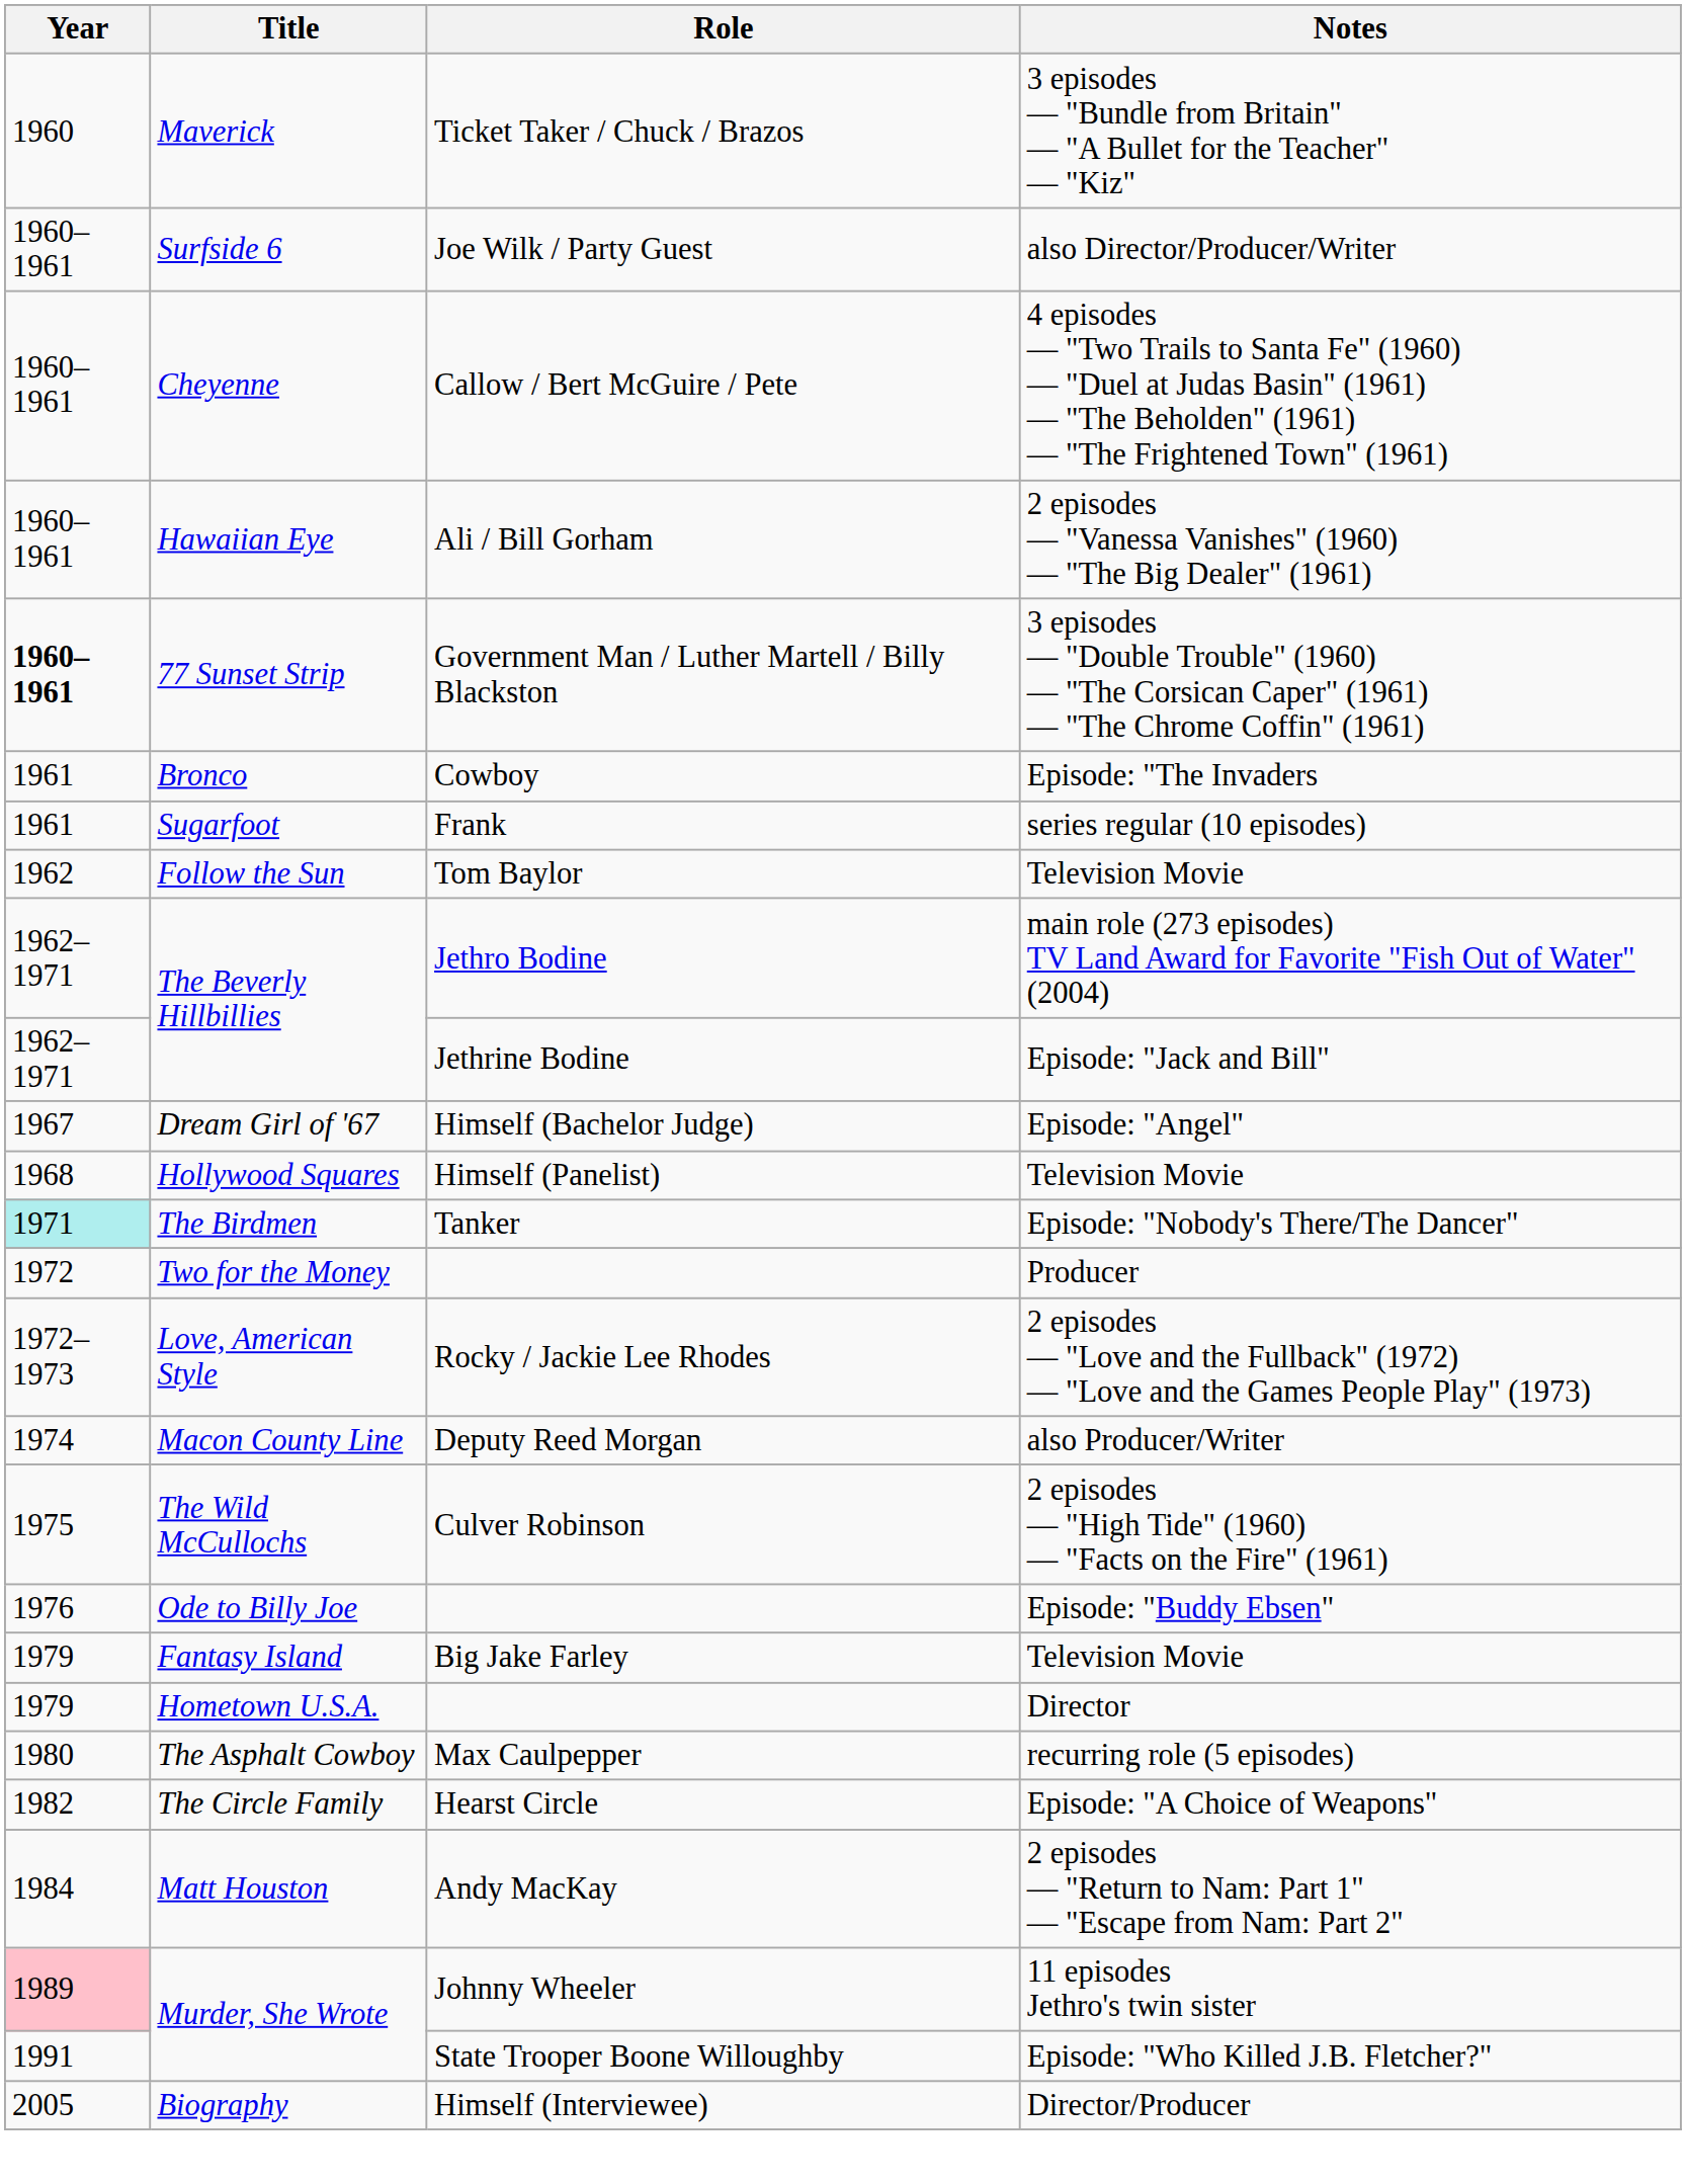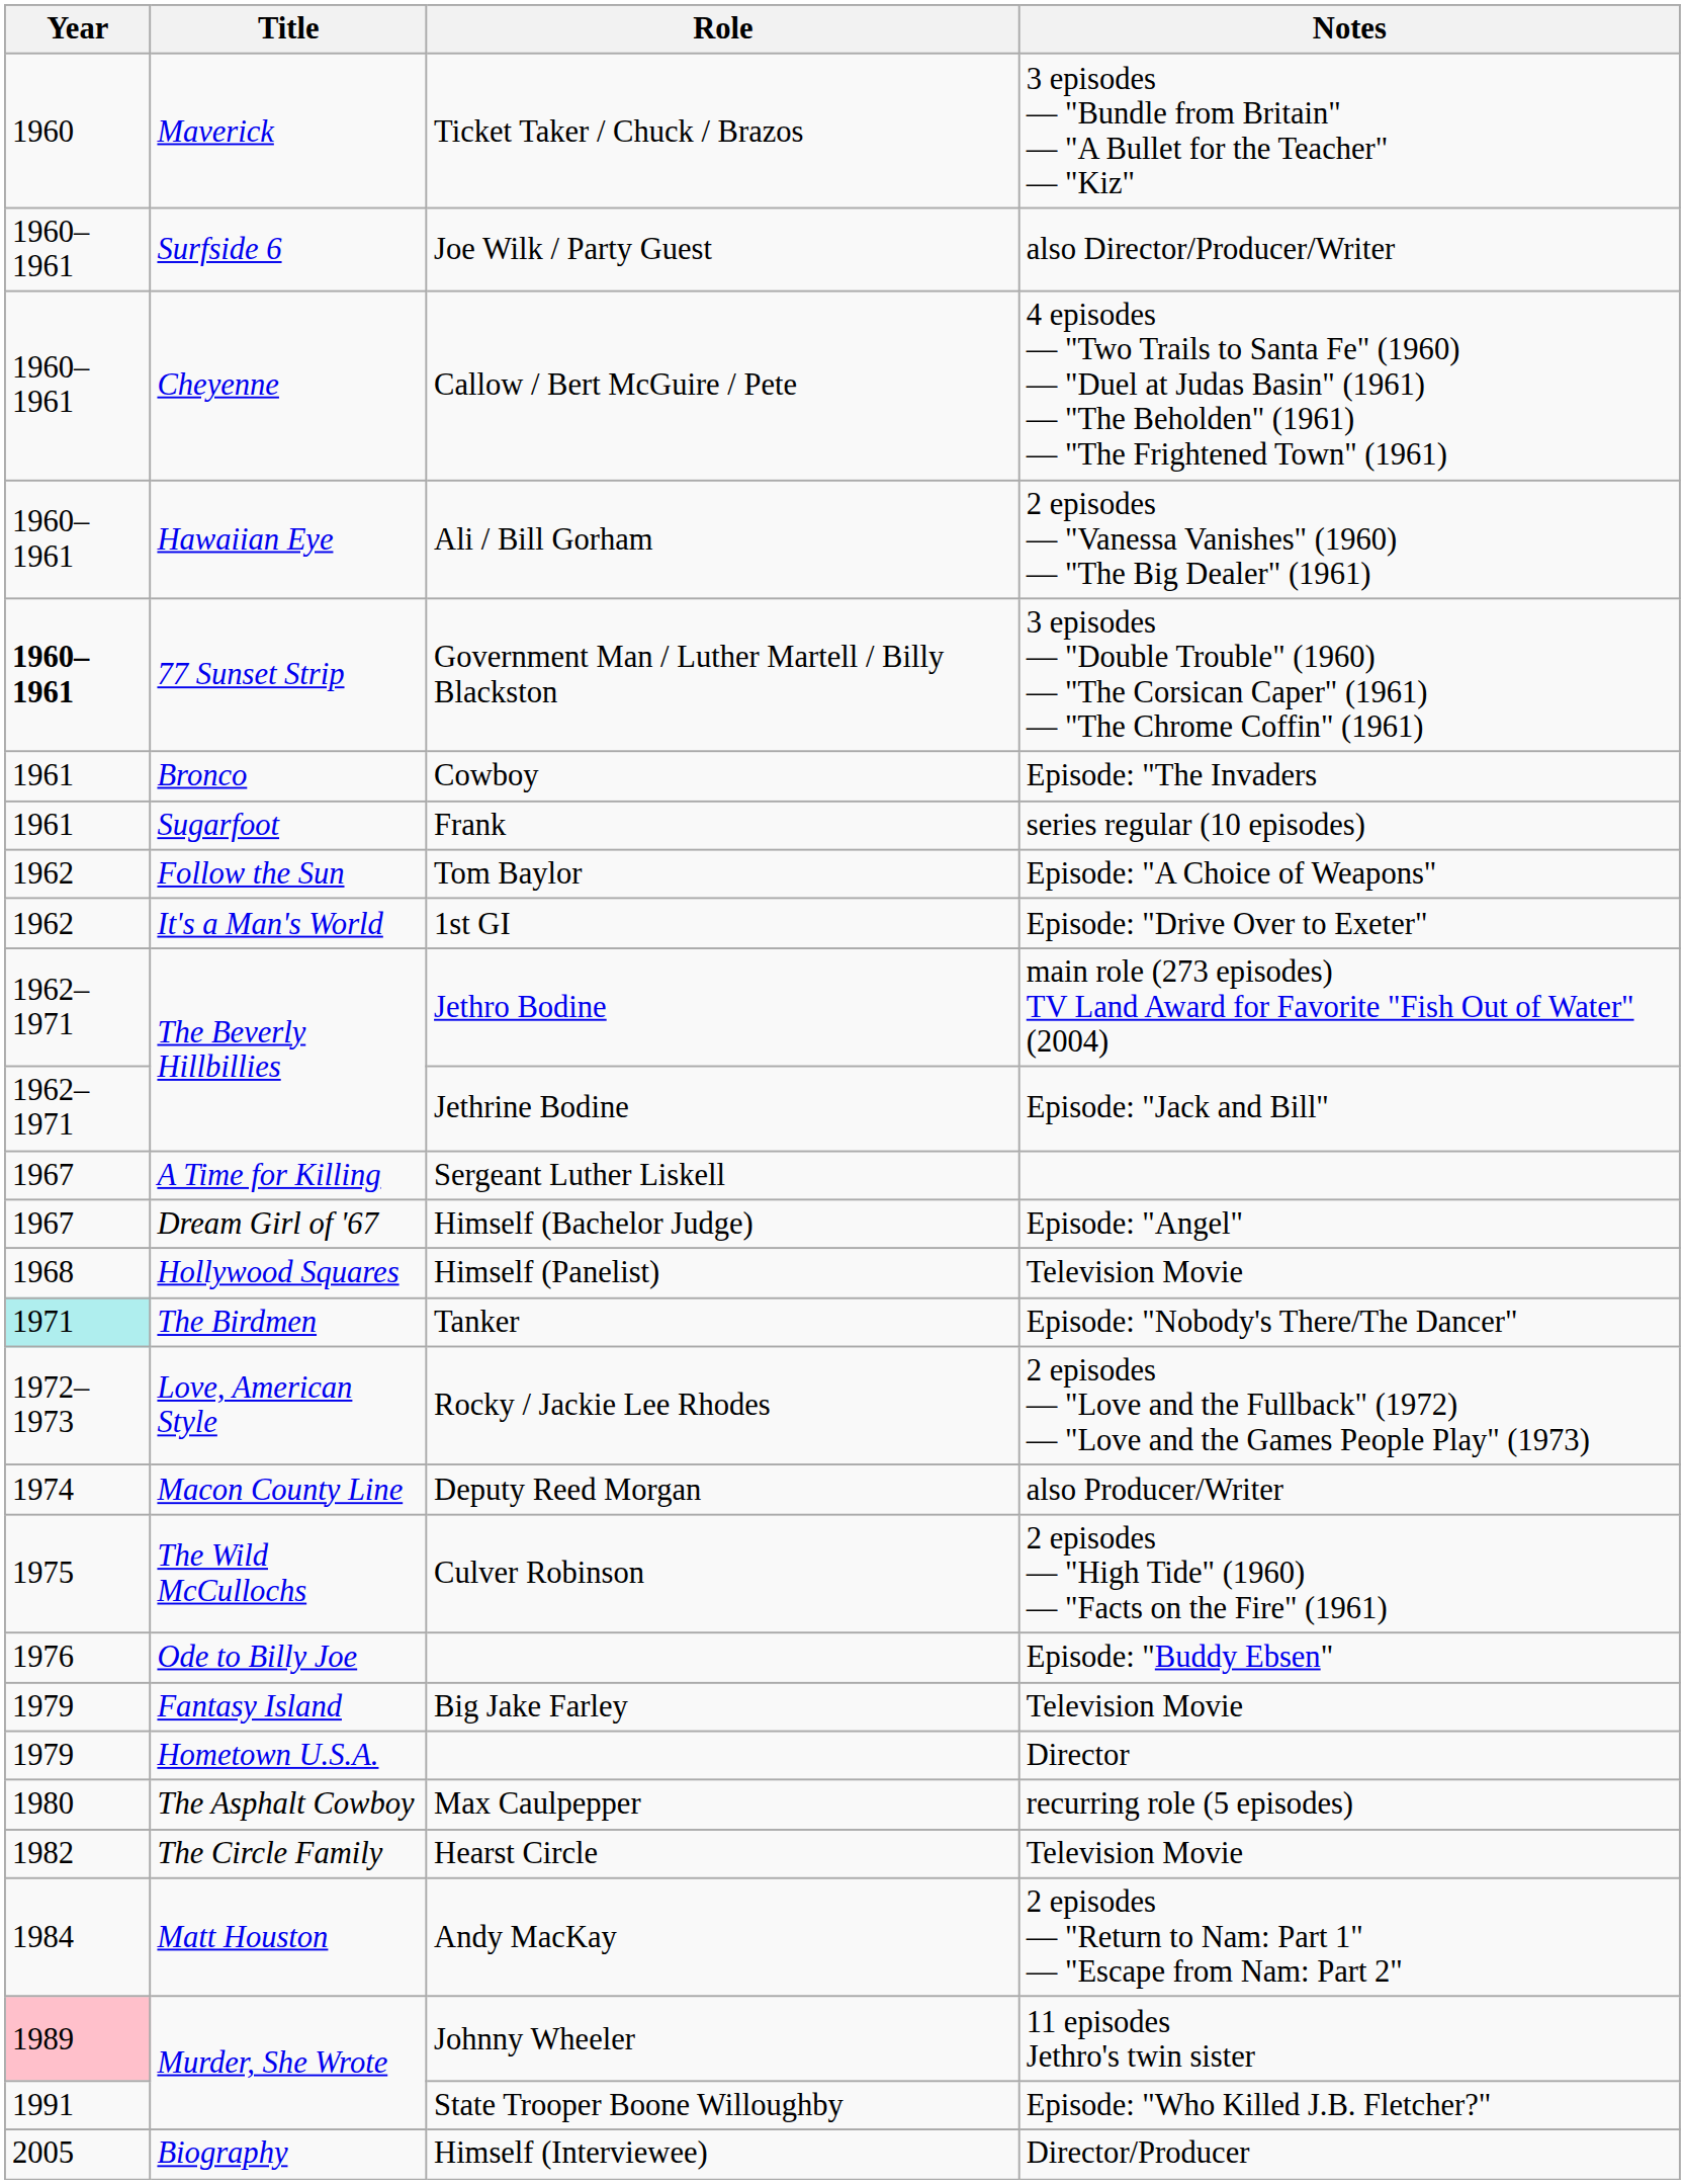Follow the Sun | Notes: Television Movie -> Episode: "A Choice of Weapons"
+ row: 1962 | It's a Man's World | 1st GI | Episode: "Drive Over to Exeter"
+ row: 1967 | A Time for Killing | Sergeant Luther Liskell
- row: 1972 | Two for the Money | Producer
The Circle Family | Notes: Episode: "A Choice of Weapons" -> Television Movie
